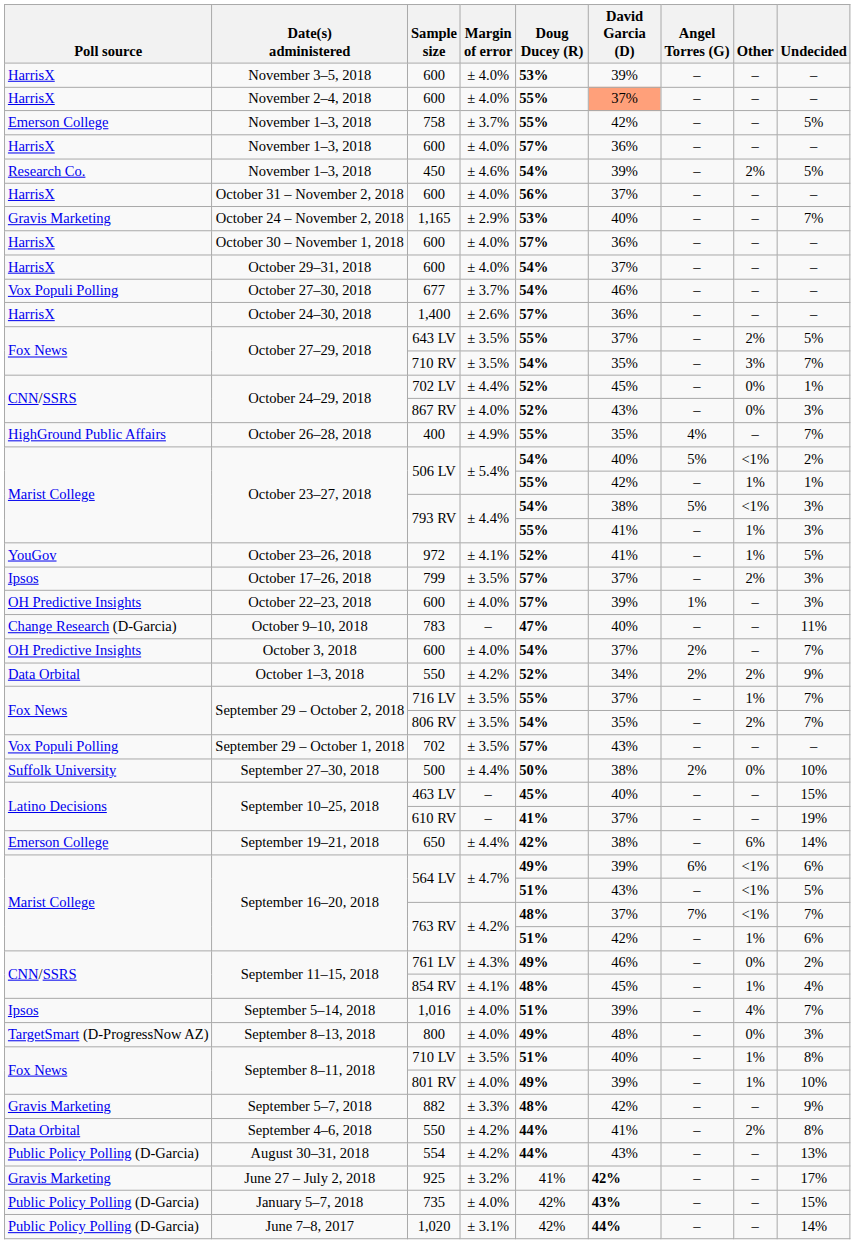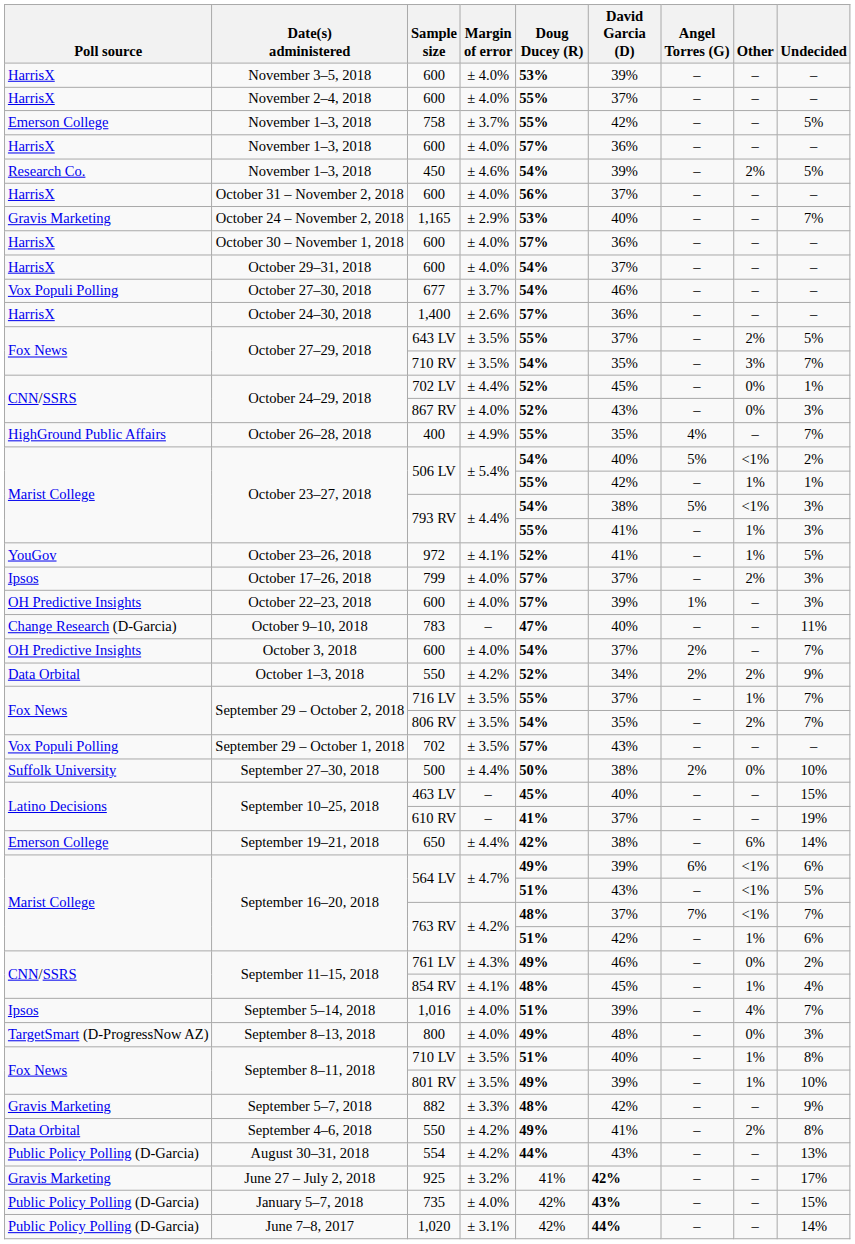November 2–4, 2018 / 600 | David Garcia (D): lightsalmon background -> no background
799 | Margin of error: ± 3.5% -> ± 4.0%
801 RV | Margin of error: ± 4.0% -> ± 3.5%
September 4–6, 2018 / 550 | Doug Ducey (R): 44% -> 49%
